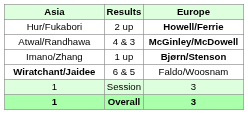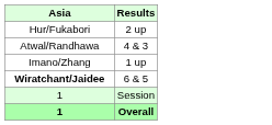- column: Europe | Howell/Ferrie | McGinley/McDowell | Bjørn/Stenson | Faldo/Woosnam | 3 | 3
